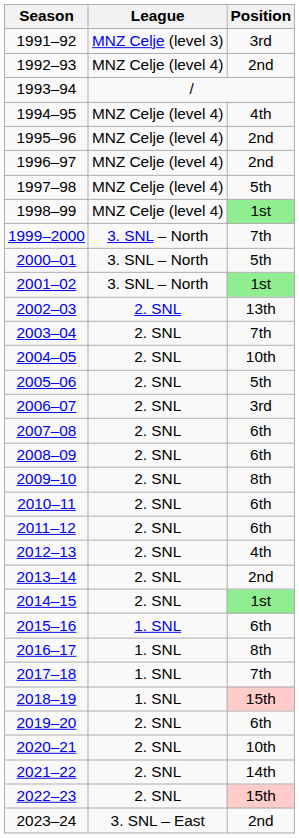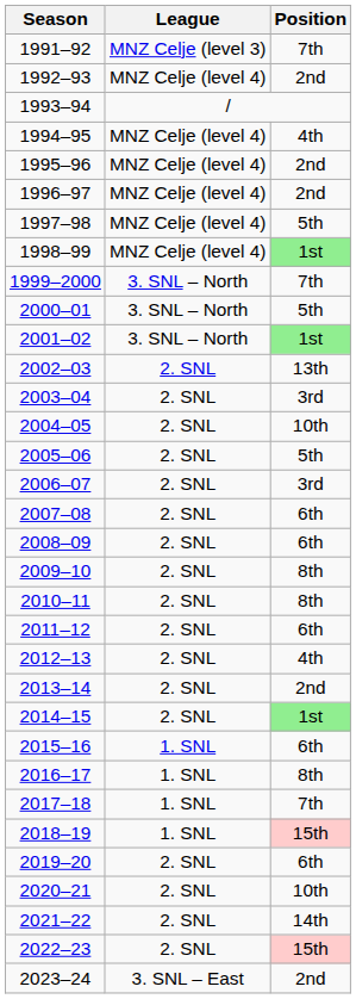1991–92 | Position: 3rd -> 7th
2003–04 | Position: 7th -> 3rd
2010–11 | Position: 6th -> 8th
